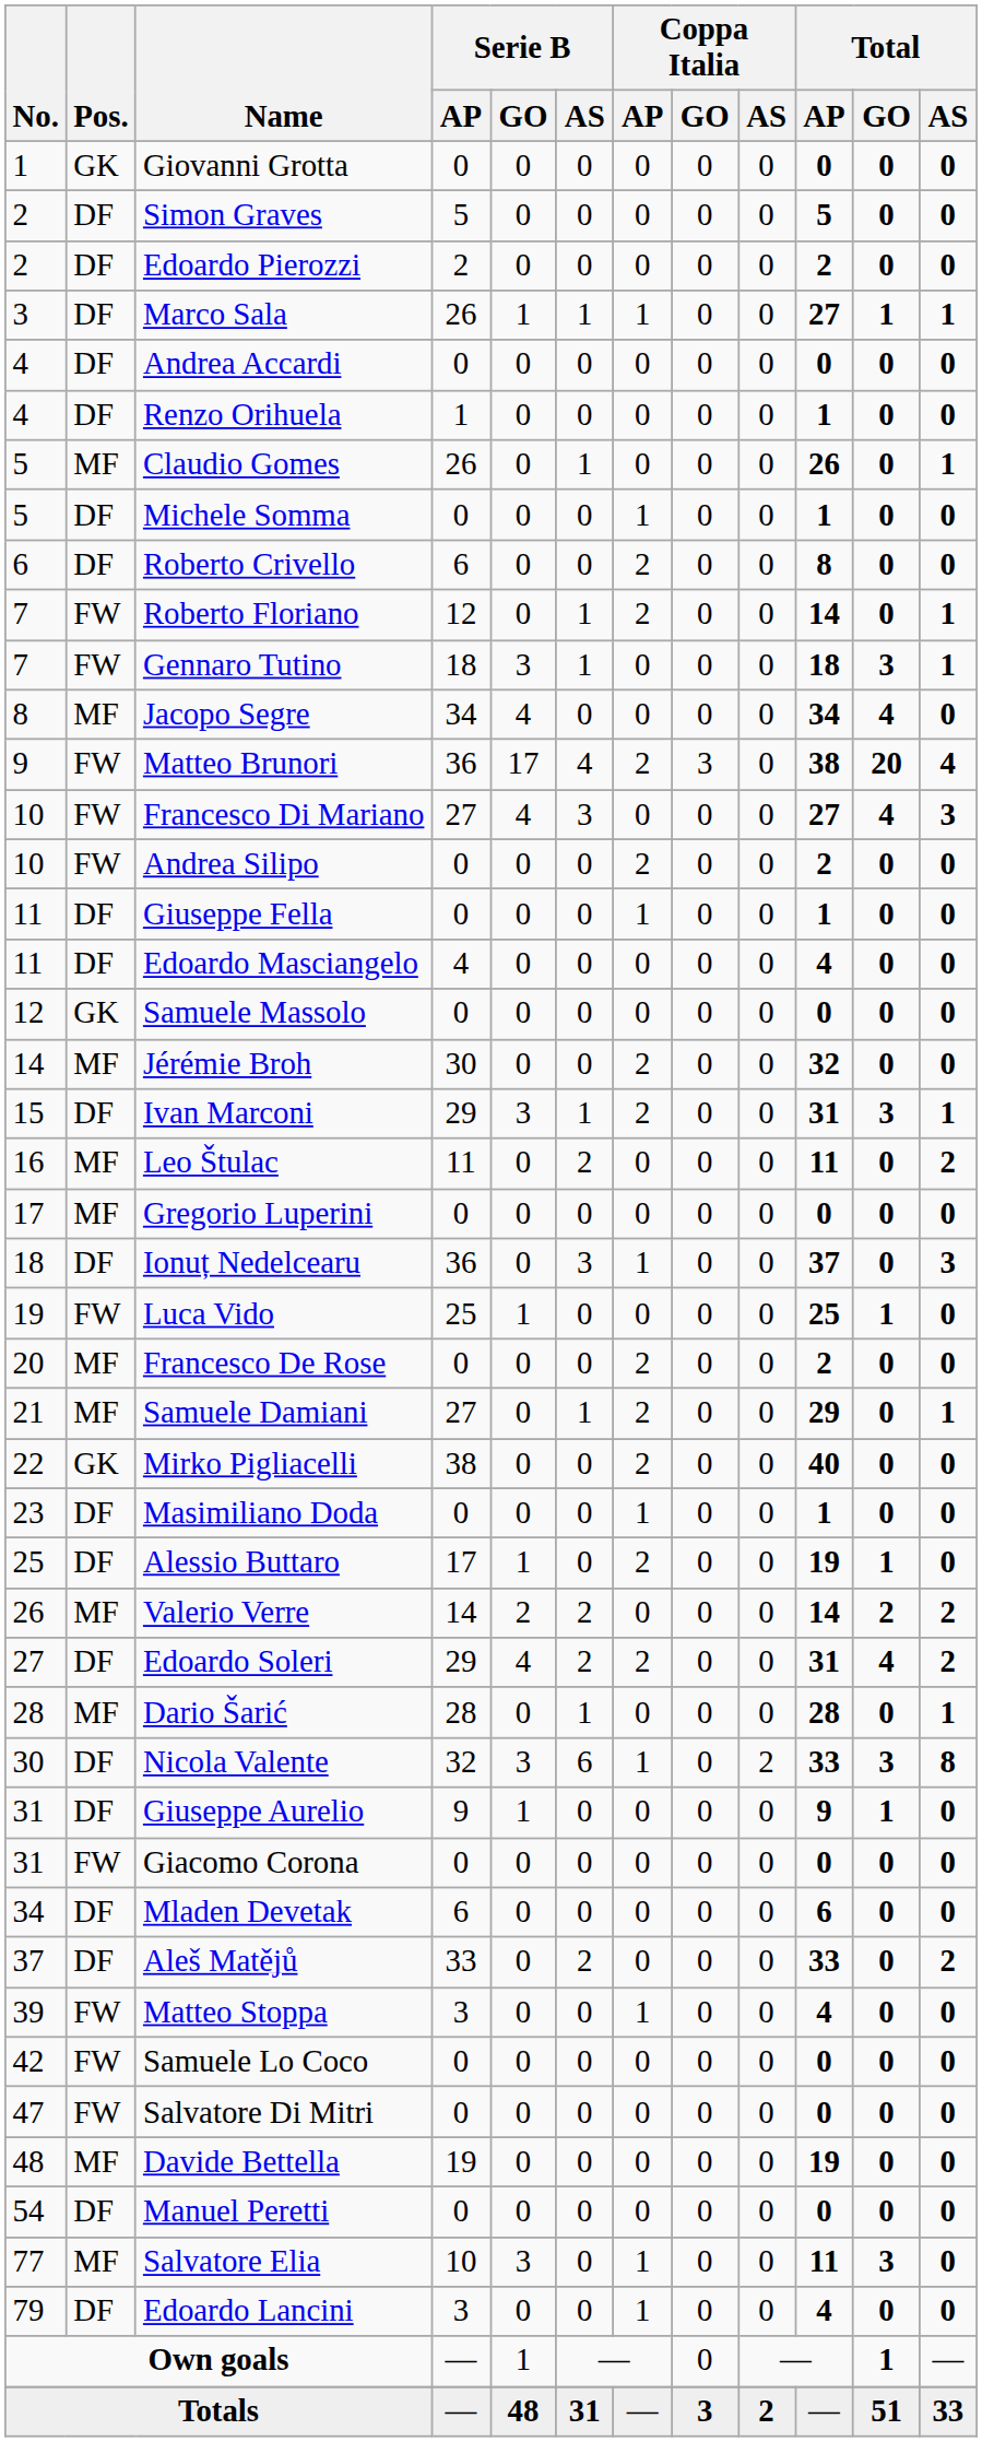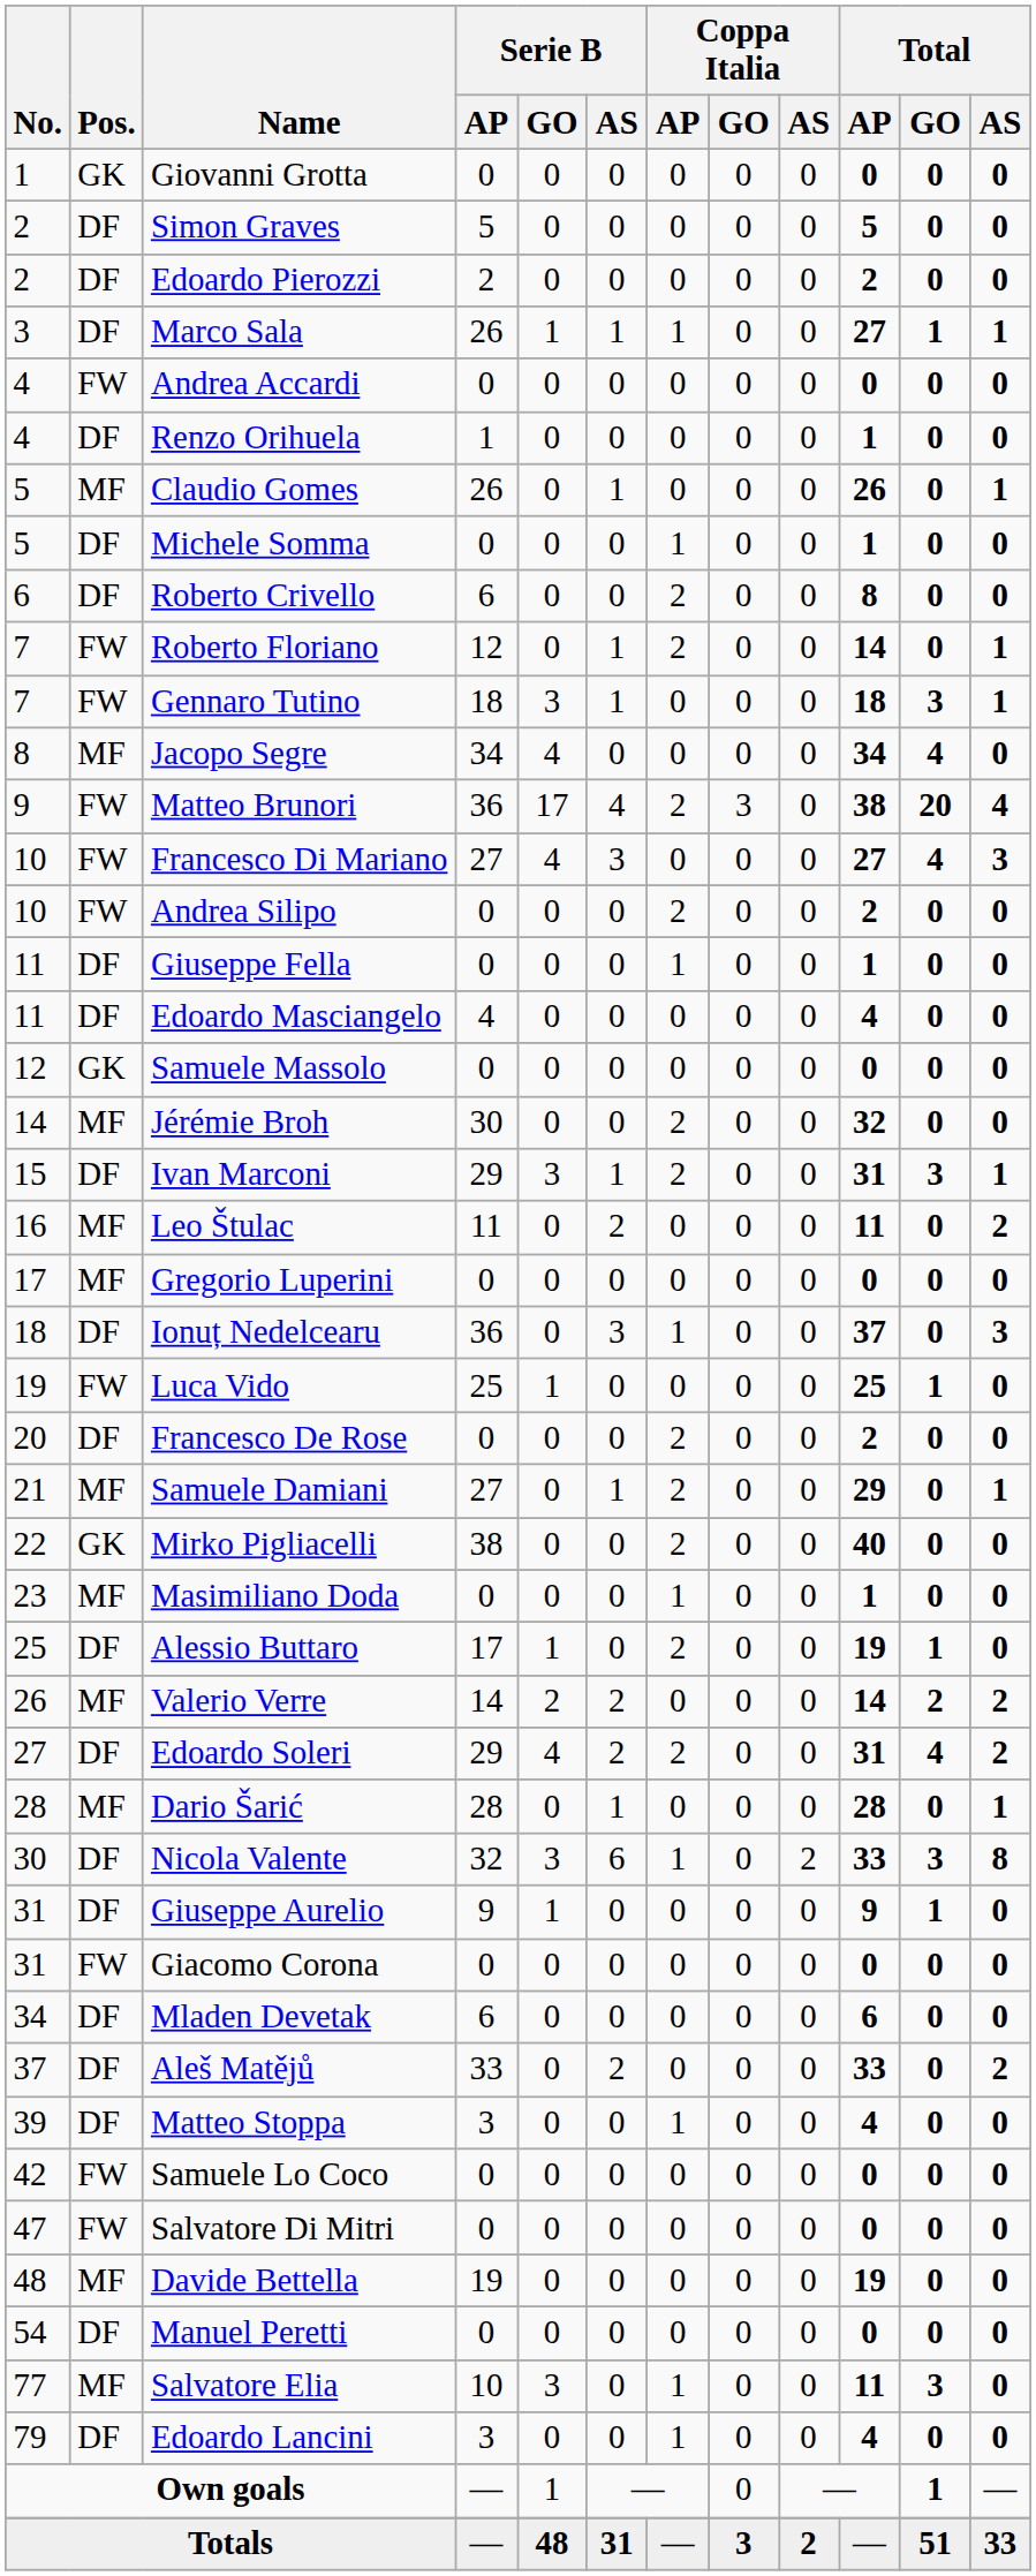Andrea Accardi | Pos.: DF -> FW
Francesco De Rose | Pos.: MF -> DF
Masimiliano Doda | Pos.: DF -> MF
Matteo Stoppa | Pos.: FW -> DF
